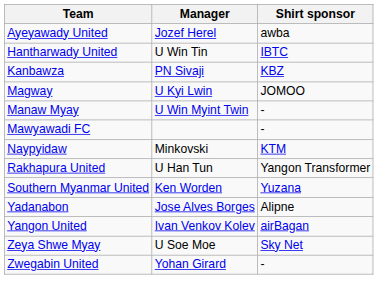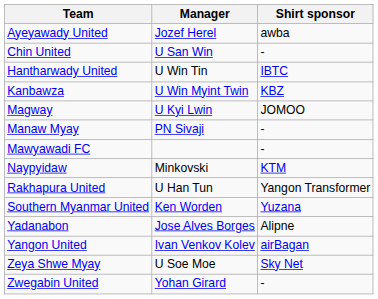+ row: Chin United | U San Win | -
Kanbawza | Manager: PN Sivaji -> U Win Myint Twin
Manaw Myay | Manager: U Win Myint Twin -> PN Sivaji
